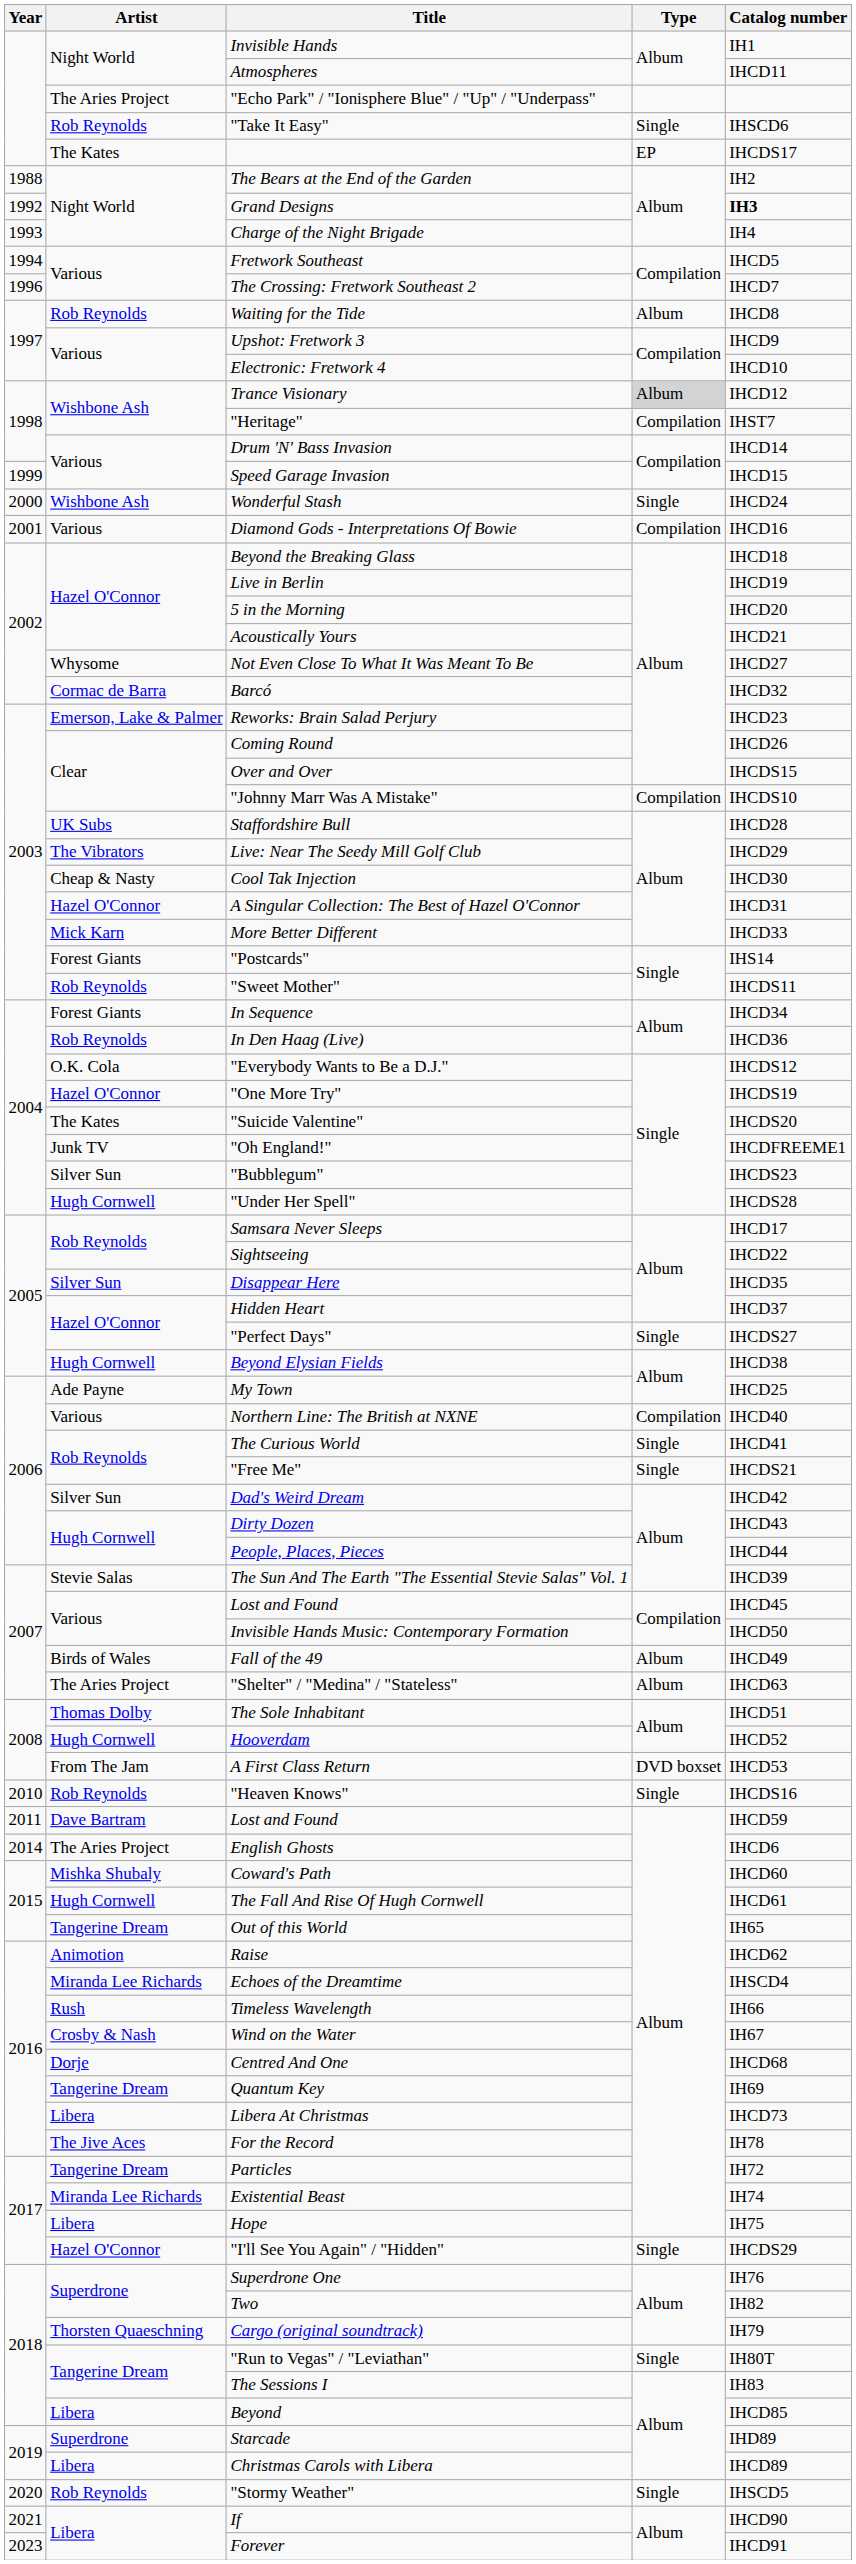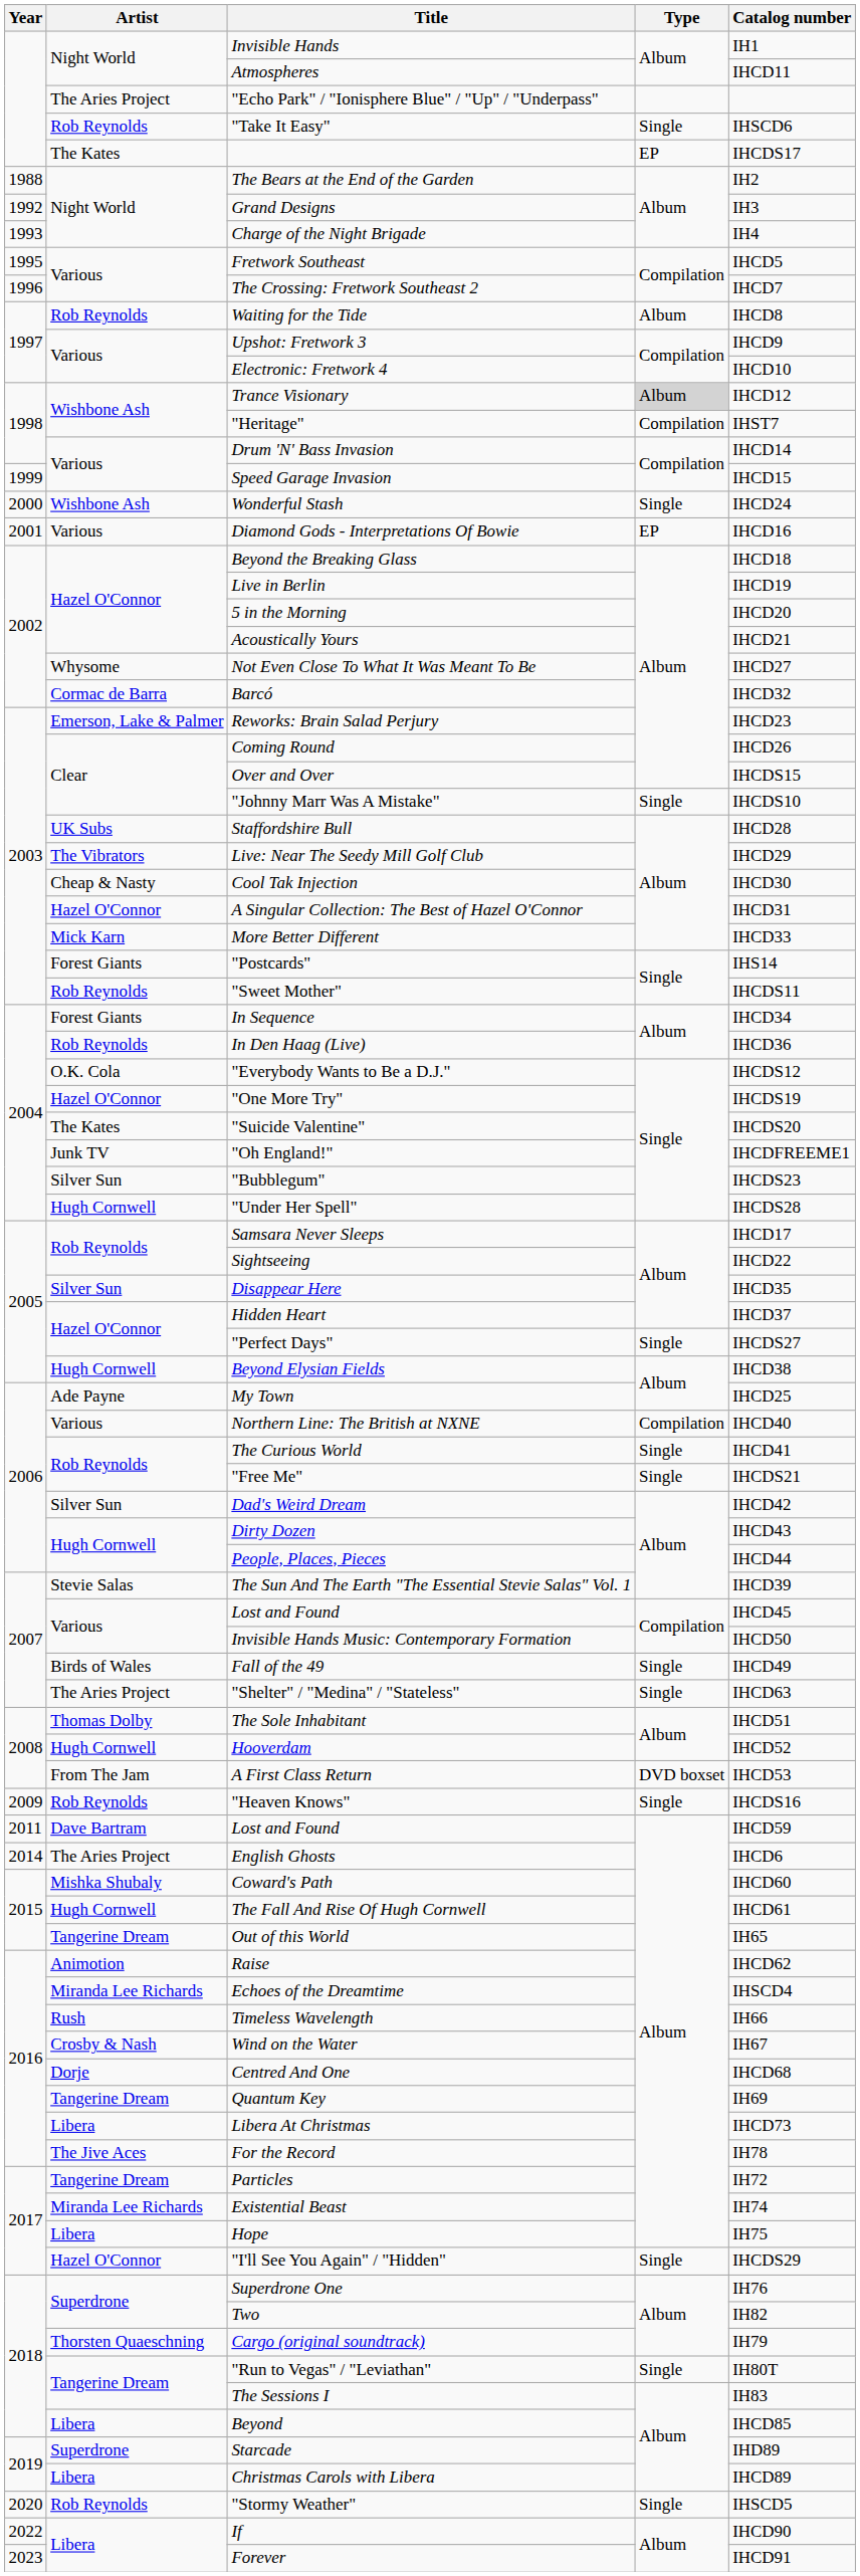Grand Designs | Catalog number: bold -> normal
Fretwork Southeast | Year: 1994 -> 1995
Diamond Gods - Interpretations Of Bowie | Type: Compilation -> EP
"Johnny Marr Was A Mistake" | Type: Compilation -> Single
Fall of the 49 | Type: Album -> Single
"Shelter" / "Medina" / "Stateless" | Type: Album -> Single
"Heaven Knows" | Year: 2010 -> 2009
If | Year: 2021 -> 2022
